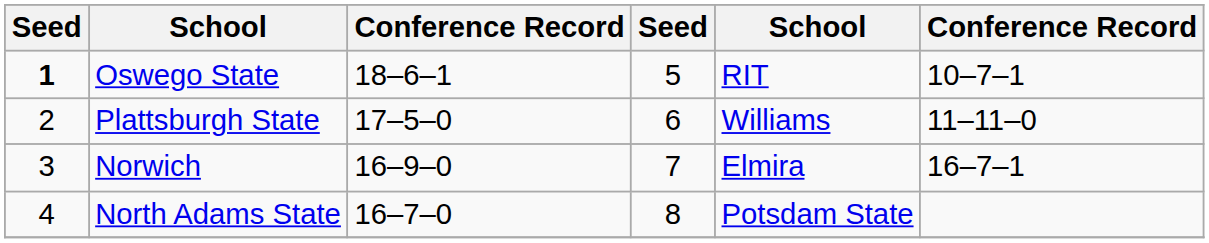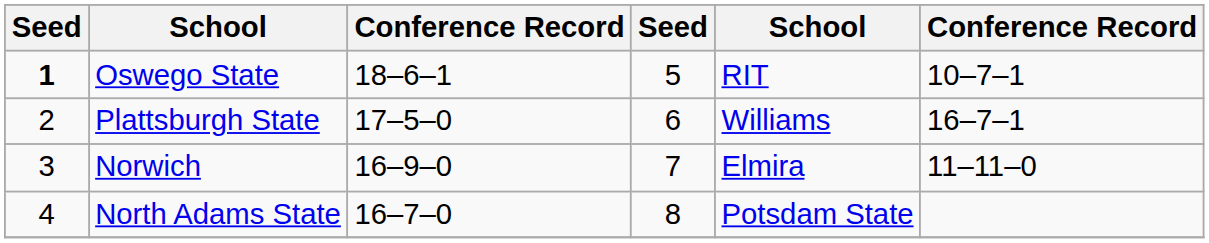Plattsburgh State | column 6: 11–11–0 -> 16–7–1
Norwich | column 6: 16–7–1 -> 11–11–0
